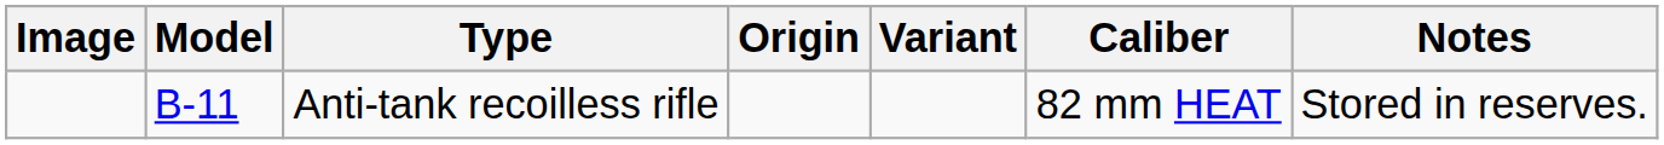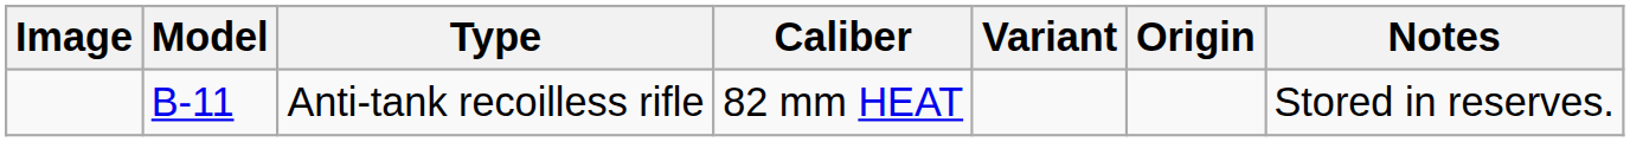columns swapped: Caliber <-> Origin
